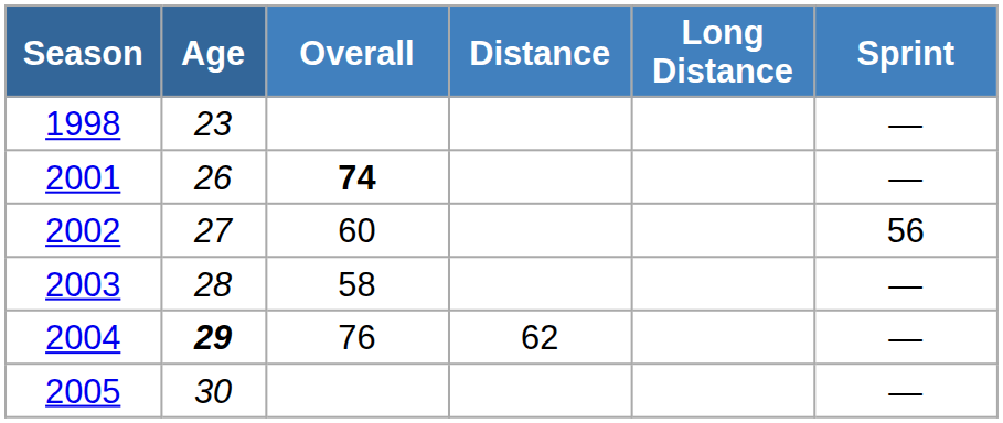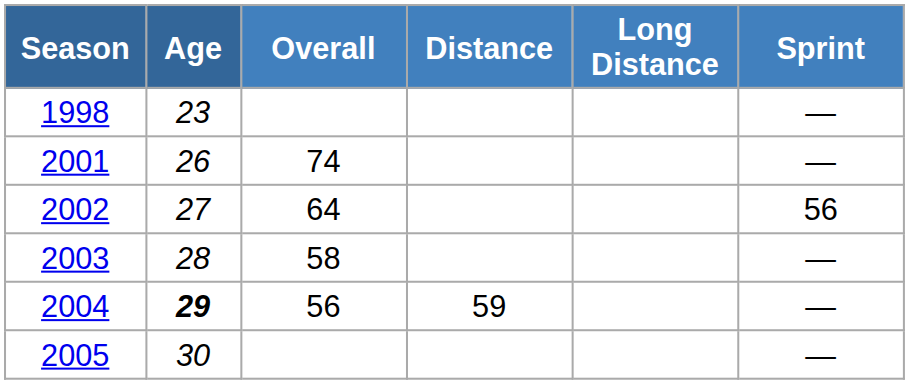2001 | Overall: bold -> normal
2002 | Overall: 60 -> 64
2004 | Overall: 76 -> 56
2004 | Distance: 62 -> 59
